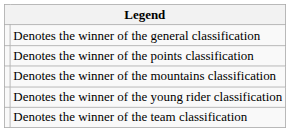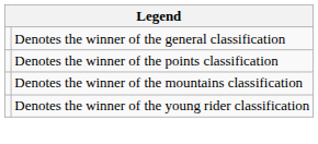- row: Denotes the winner of the team classification
